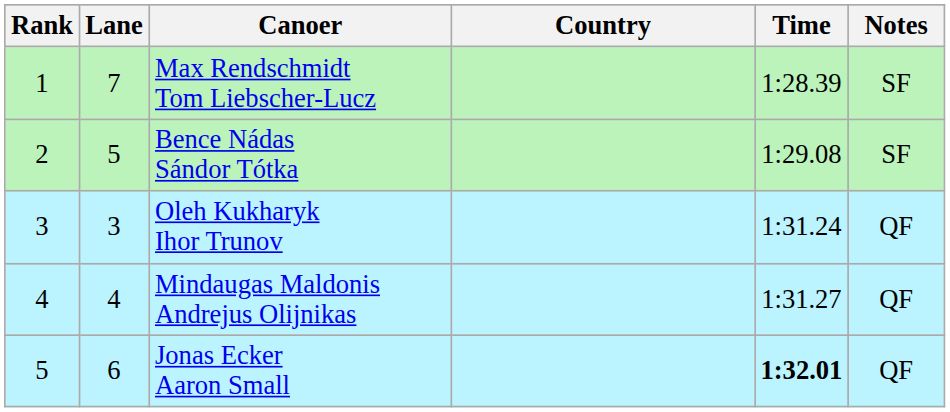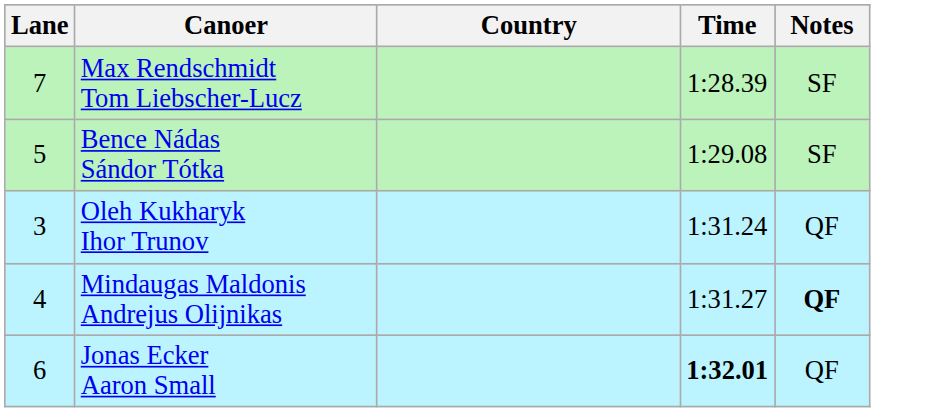- column: Rank | 1 | 2 | 3 | 4 | 5
Mindaugas Maldonis Andrejus Olijnikas | Notes: normal -> bold
